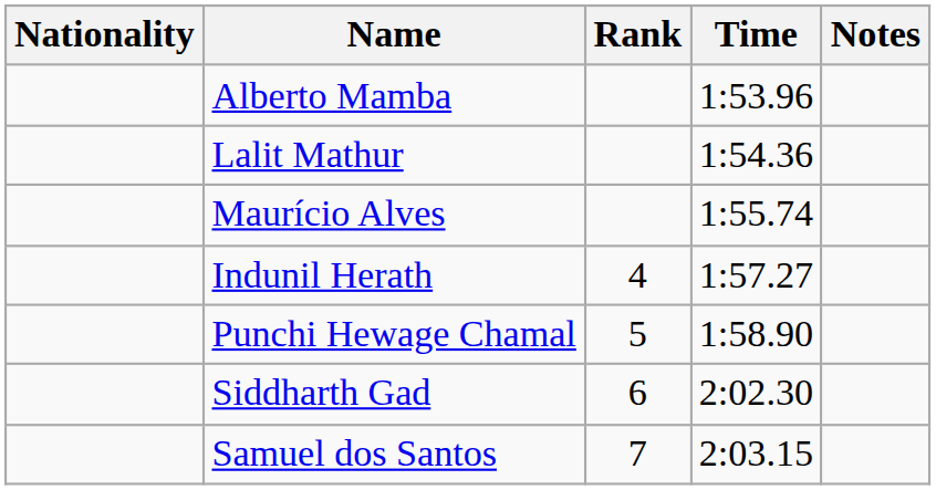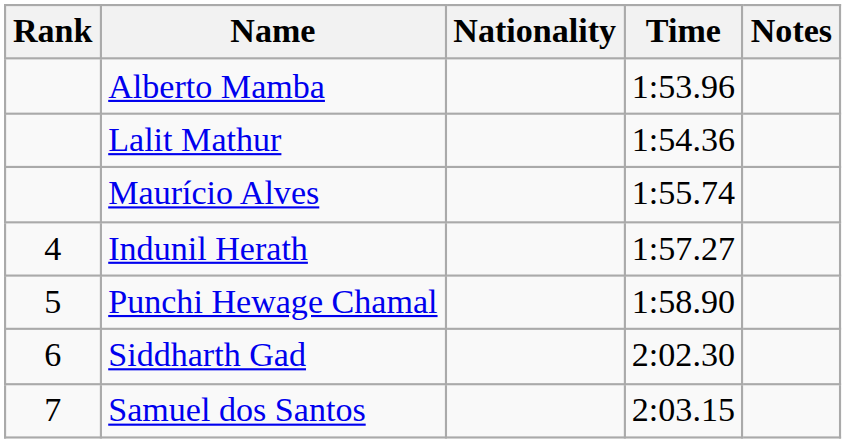columns swapped: Rank <-> Nationality
